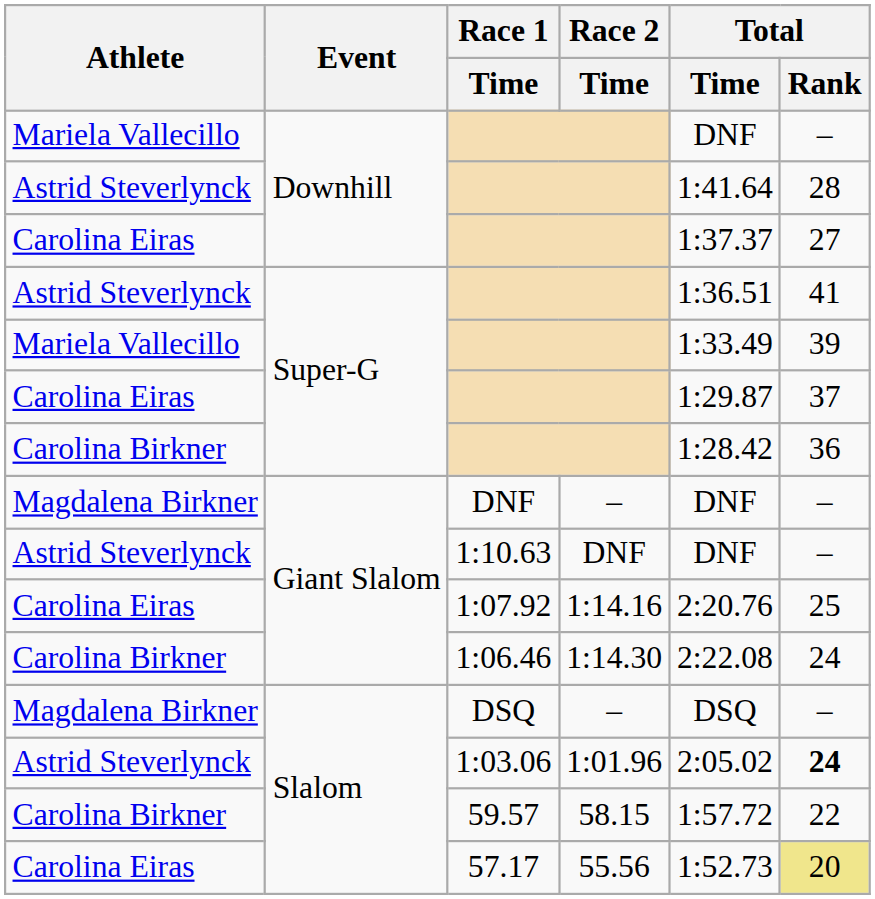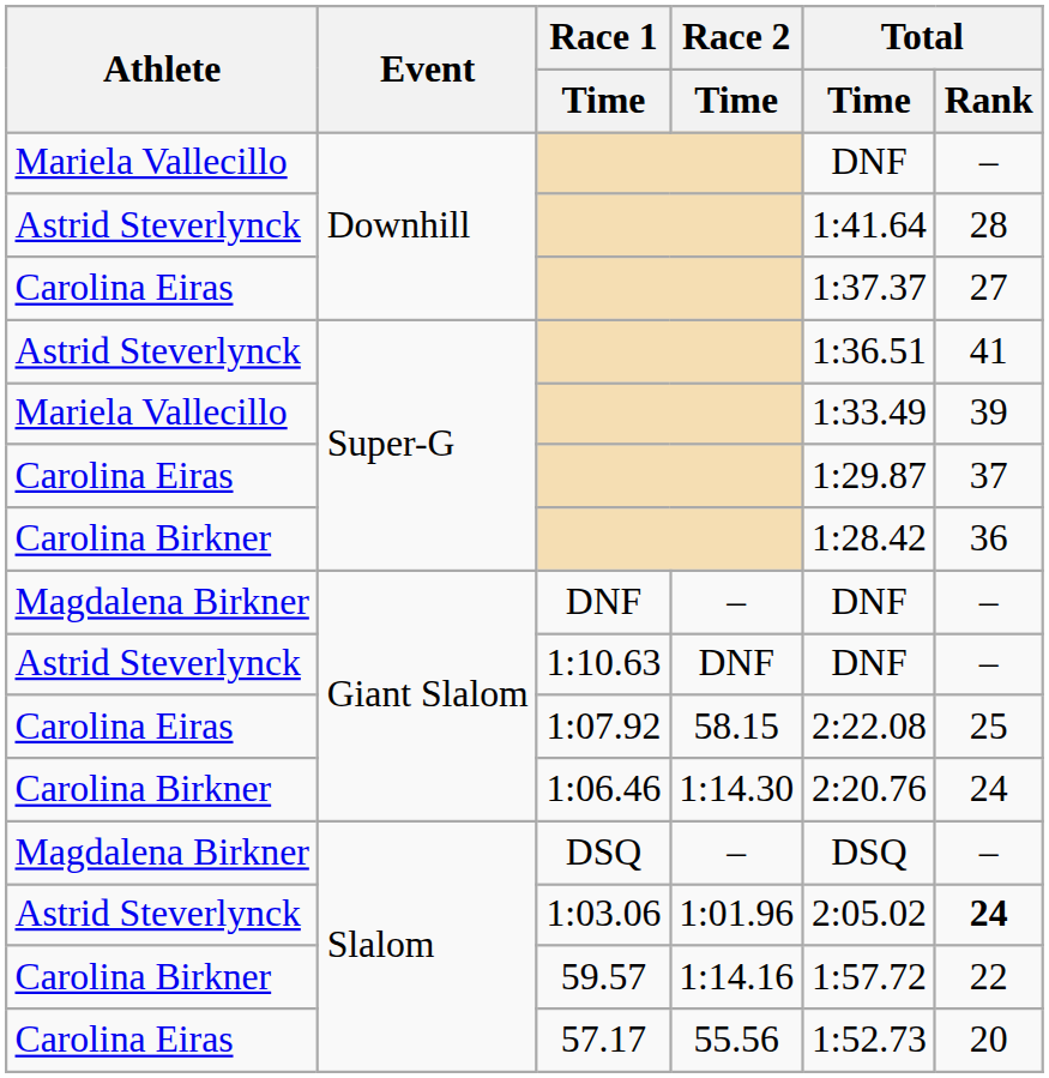1:07.92 | Race 2 / Time: 1:14.16 -> 58.15
1:07.92 | Total / Time: 2:20.76 -> 2:22.08
1:06.46 | Total / Time: 2:22.08 -> 2:20.76
59.57 | Race 2 / Time: 58.15 -> 1:14.16
57.17 | Total / Rank: khaki background -> no background
